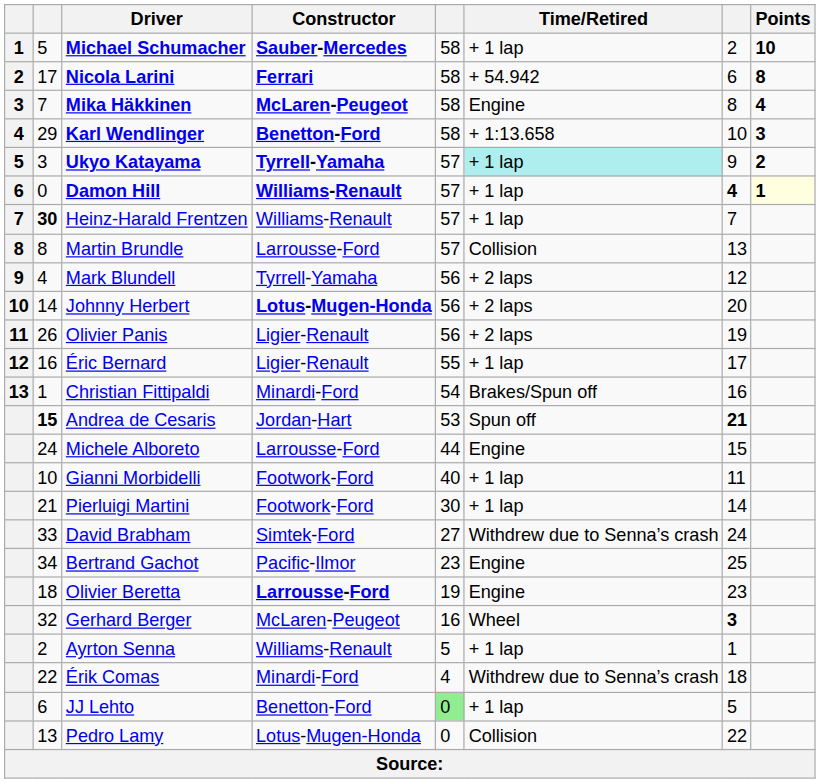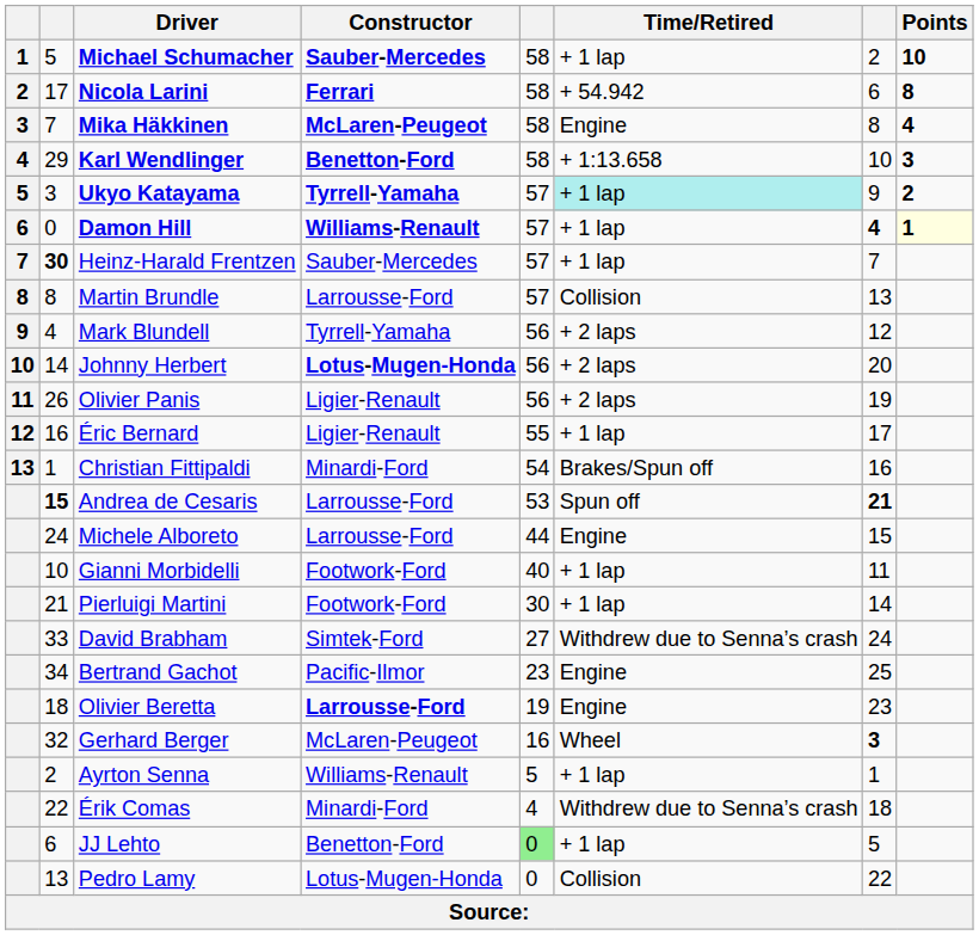Heinz-Harald Frentzen | Constructor: Williams-Renault -> Sauber-Mercedes
Andrea de Cesaris | Constructor: Jordan-Hart -> Larrousse-Ford
